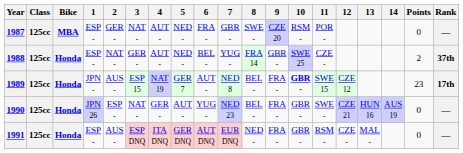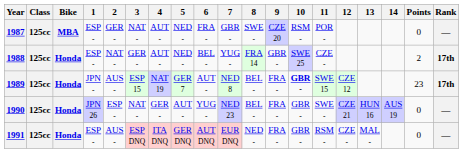1988 | Rank: 37th -> 17th
